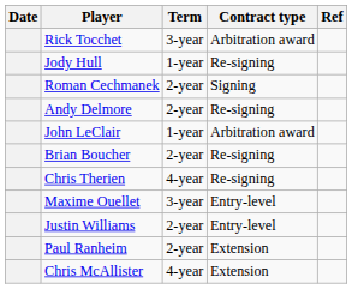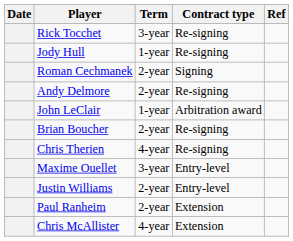Rick Tocchet | Contract type: Arbitration award -> Re-signing
